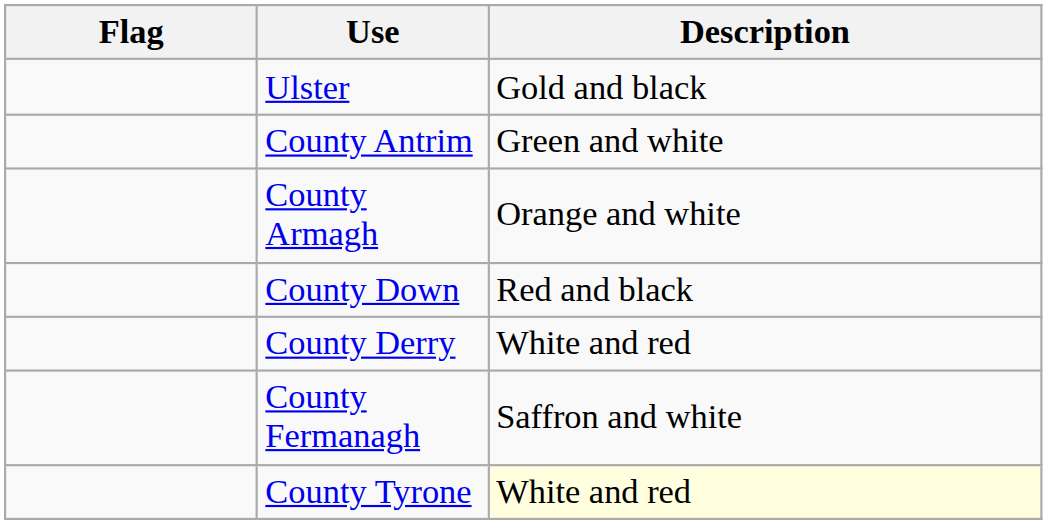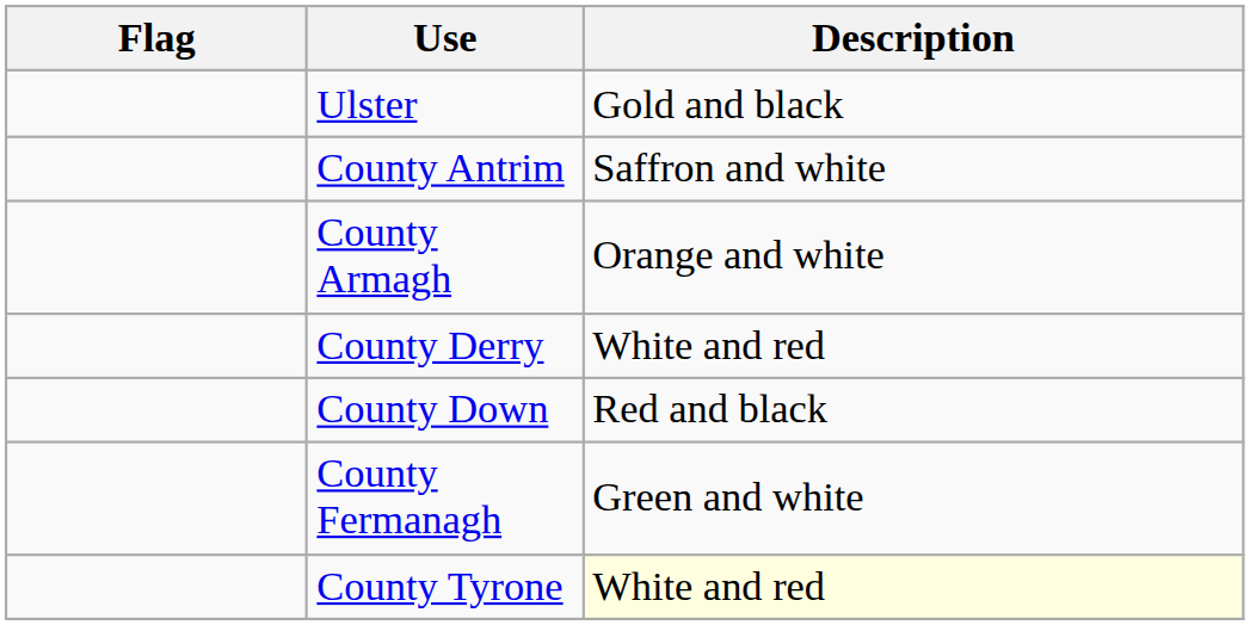County Antrim | Description: Green and white -> Saffron and white
rows swapped: County Derry <-> County Down
County Fermanagh | Description: Saffron and white -> Green and white
